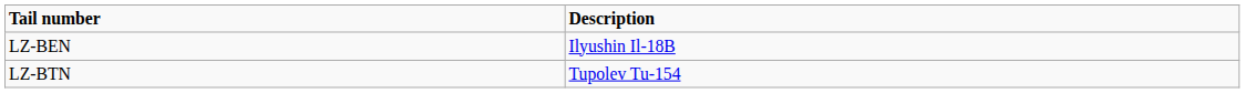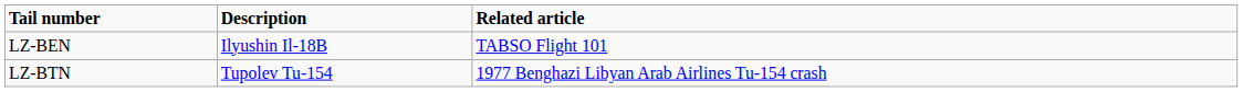+ column: Related article | TABSO Flight 101 | 1977 Benghazi Libyan Arab Airlines Tu-154 crash
